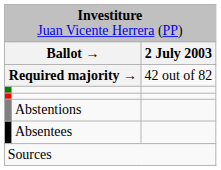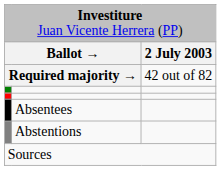rows swapped: Abstentions <-> Absentees
